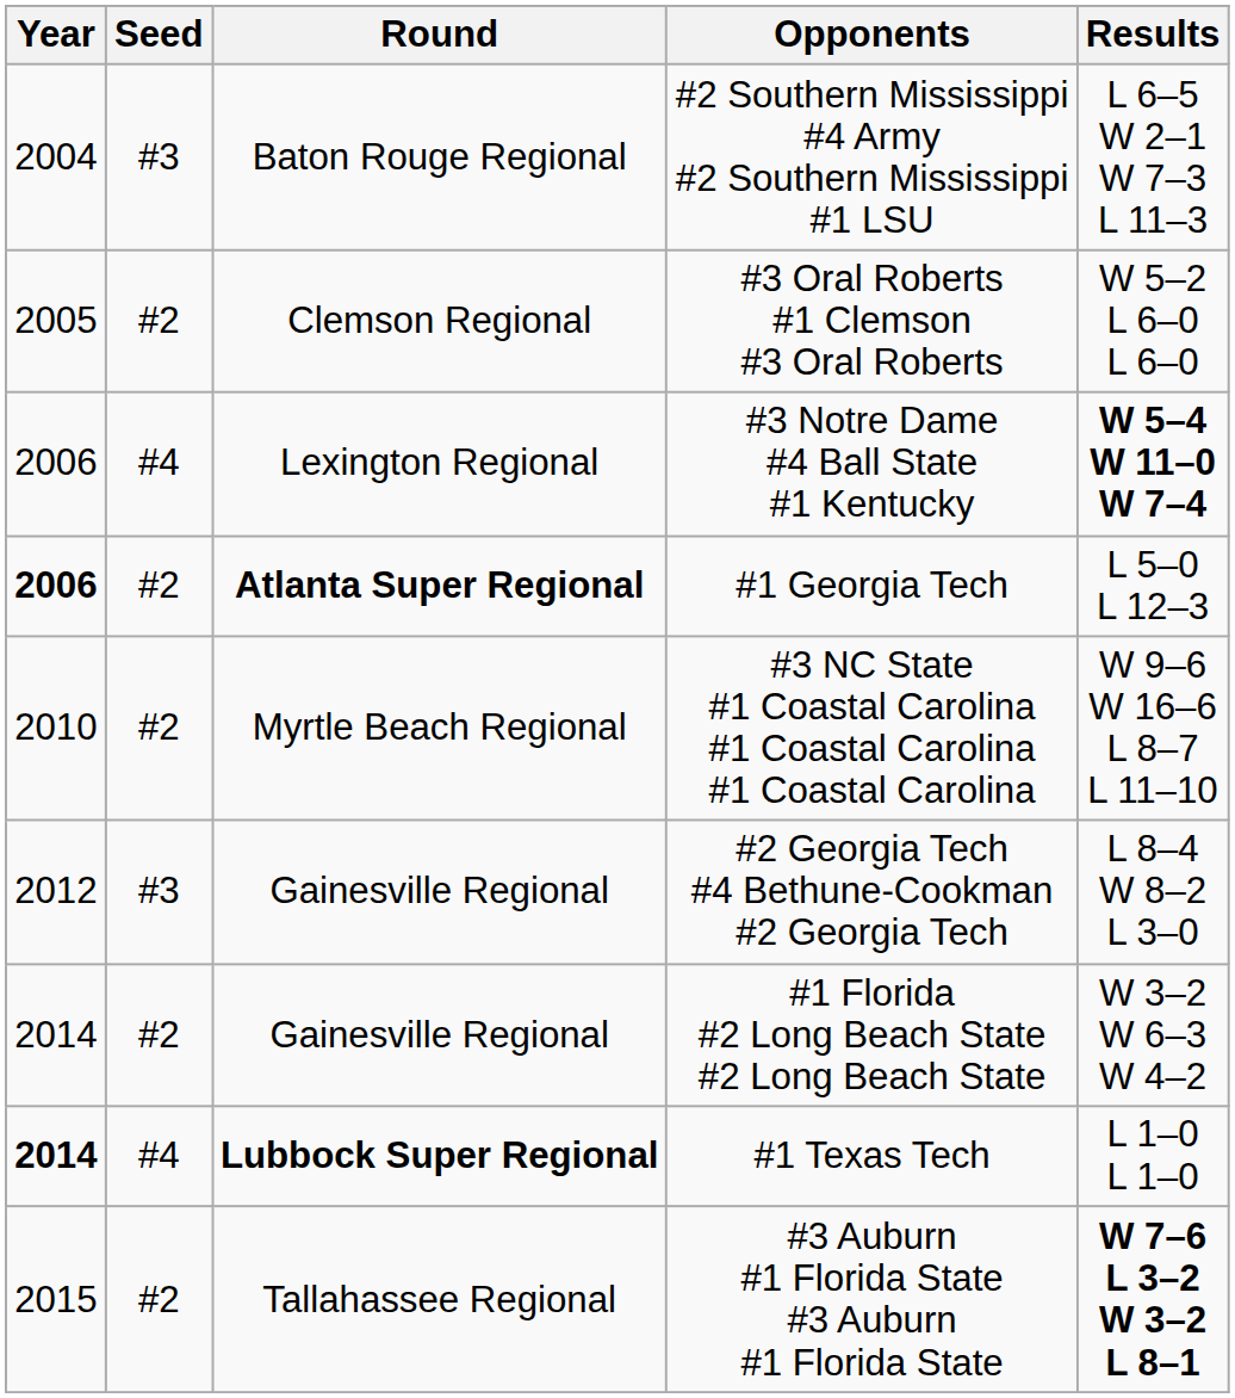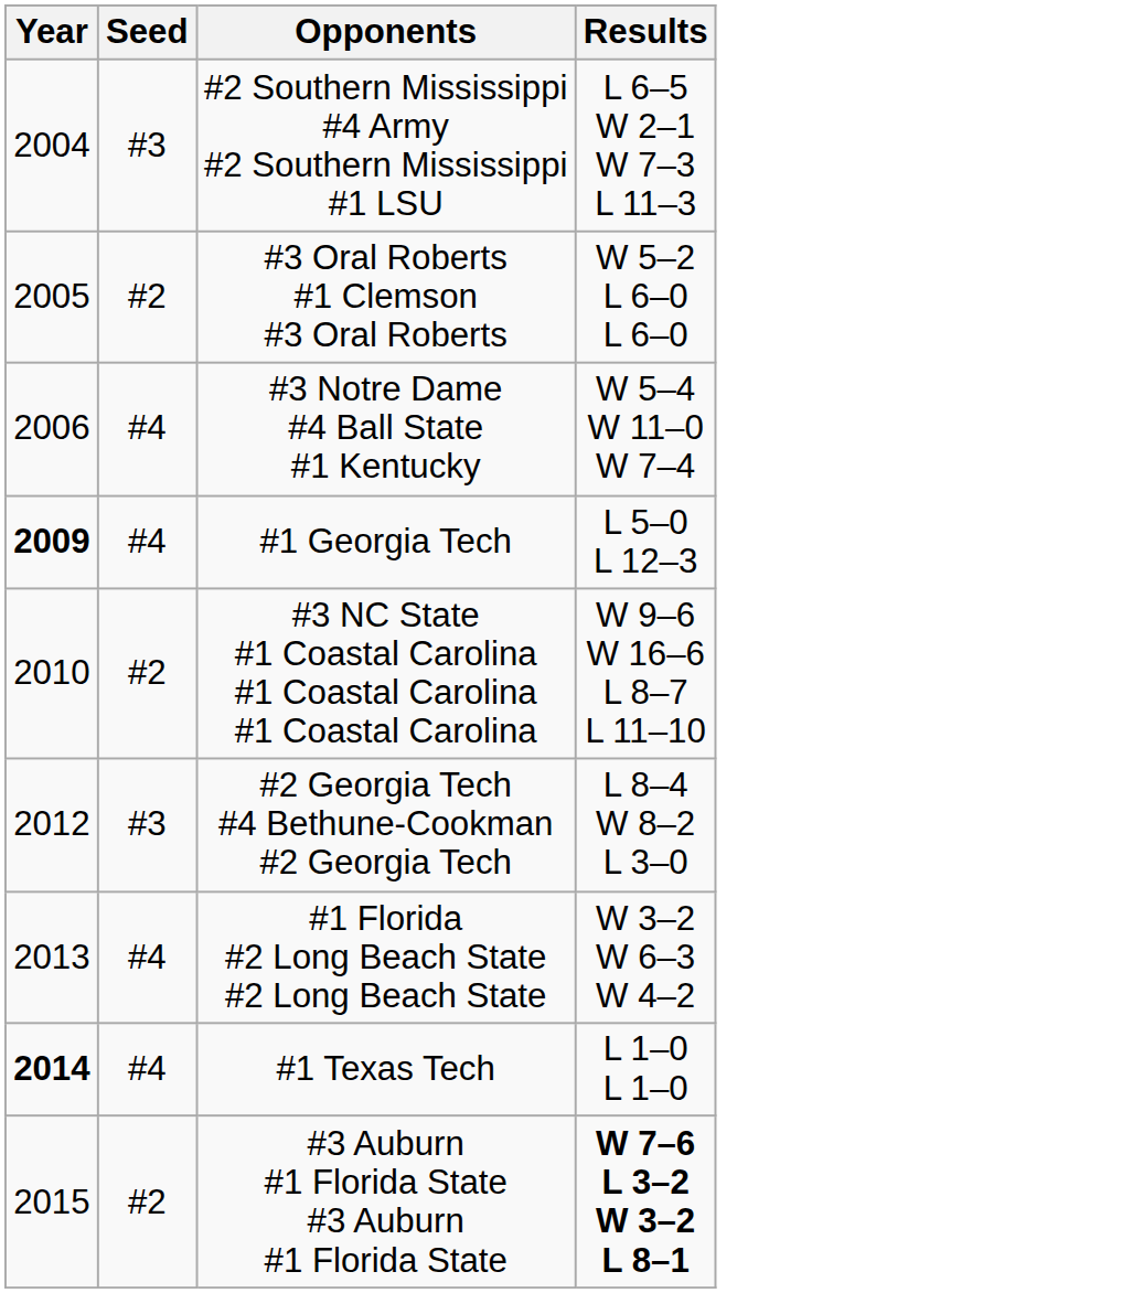- column: Round | Baton Rouge Regional | Clemson Regional | Lexington Regional | Atlanta Super Regional | Myrtle Beach Regional | Gainesville Regional | Gainesville Regional | Lubbock Super Regional | Tallahassee Regional
#3 Notre Dame #4 Ball State #1 Kentucky | Results: bold -> normal
#1 Georgia Tech | Year: 2006 -> 2009
#1 Georgia Tech | Seed: #2 -> #4
#1 Florida #2 Long Beach State #2 Long Beach State | Year: 2014 -> 2013
#1 Florida #2 Long Beach State #2 Long Beach State | Seed: #2 -> #4
